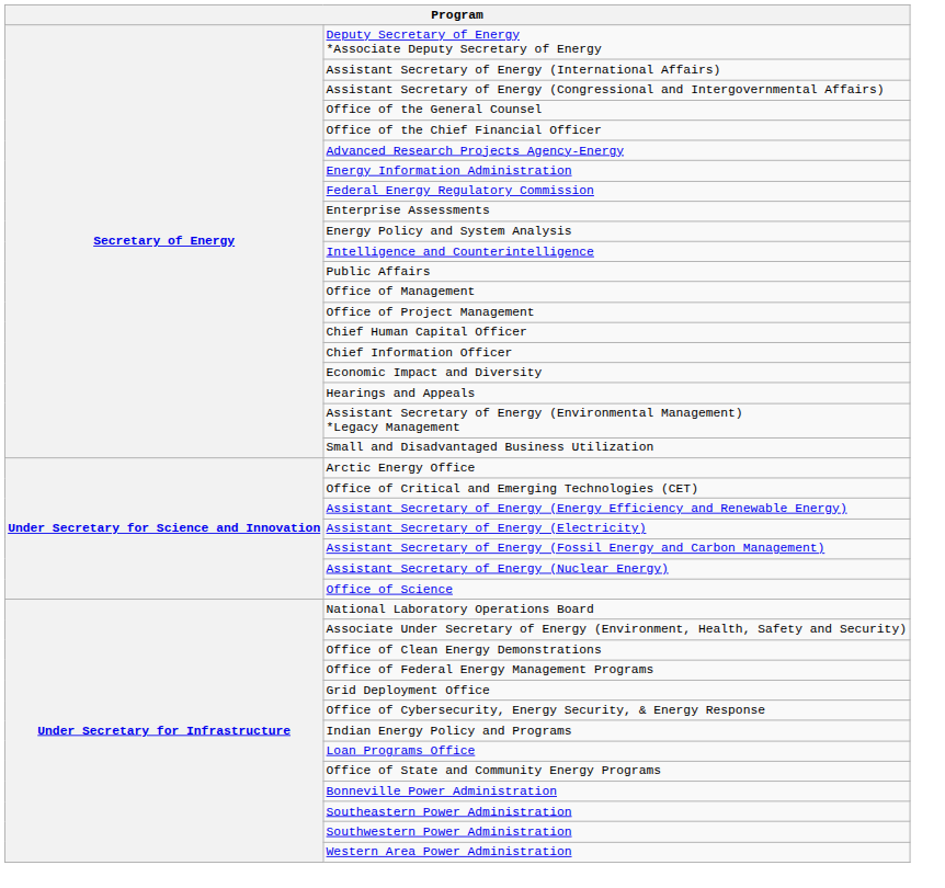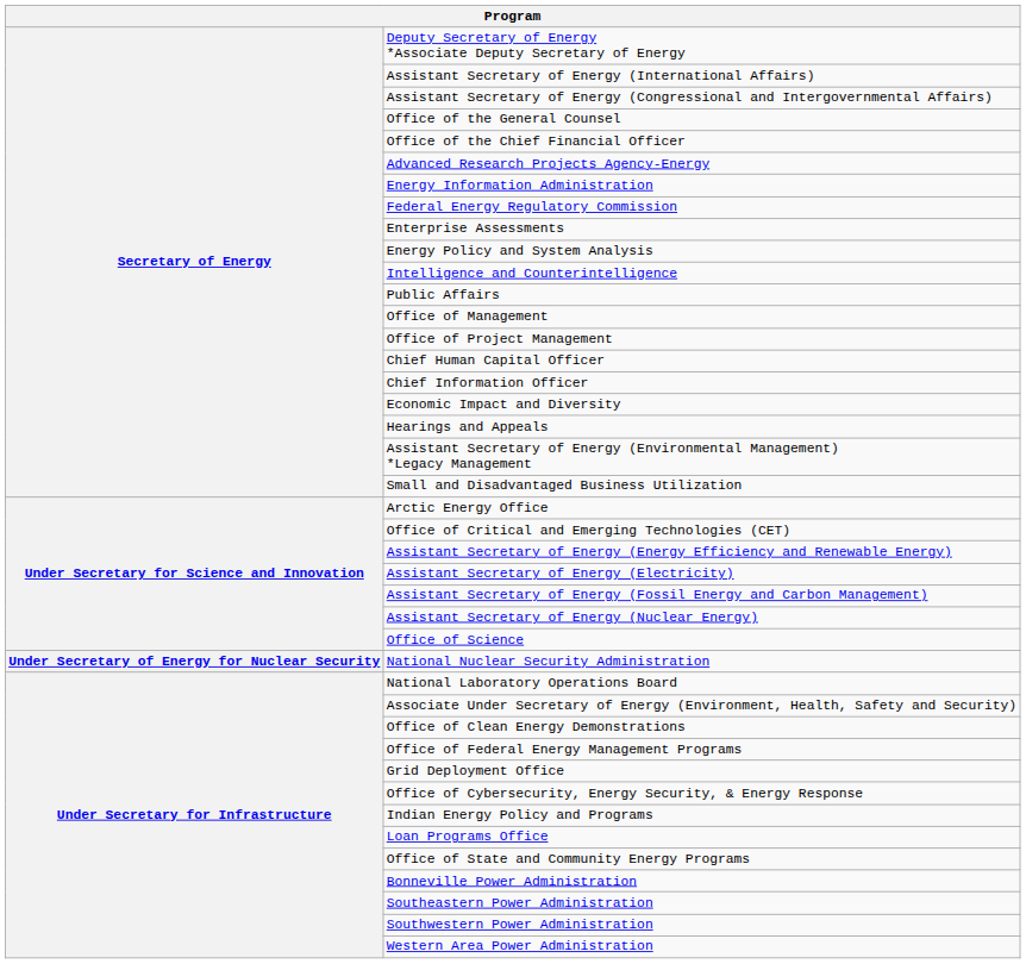+ row: Under Secretary of Energy for Nuclear Security | National Nuclear Security Administration
